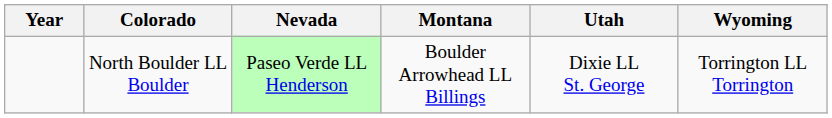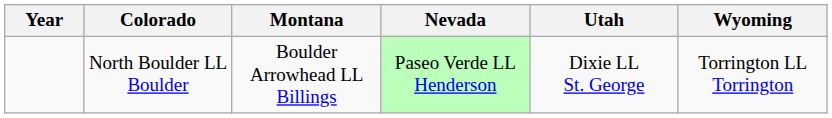columns swapped: Montana <-> Nevada
